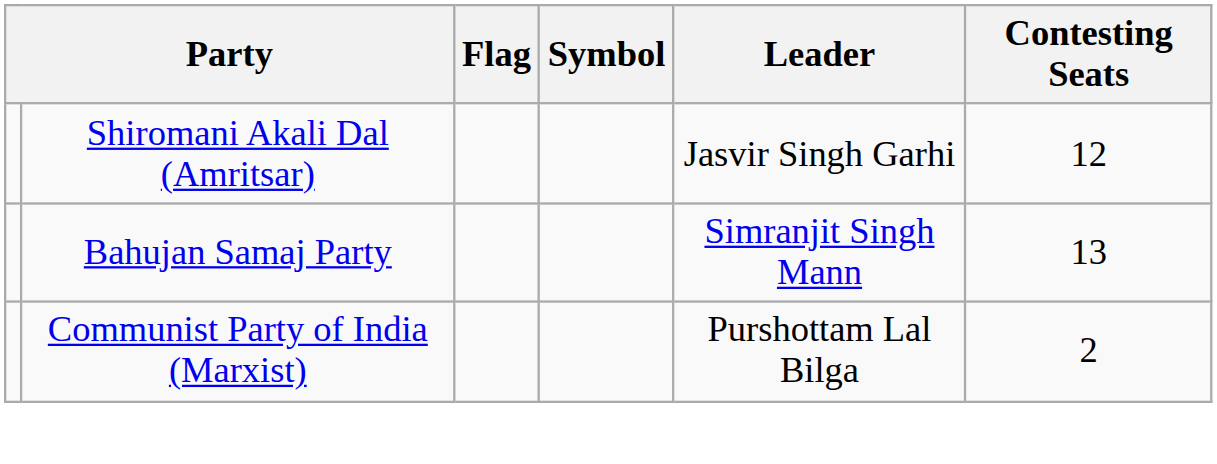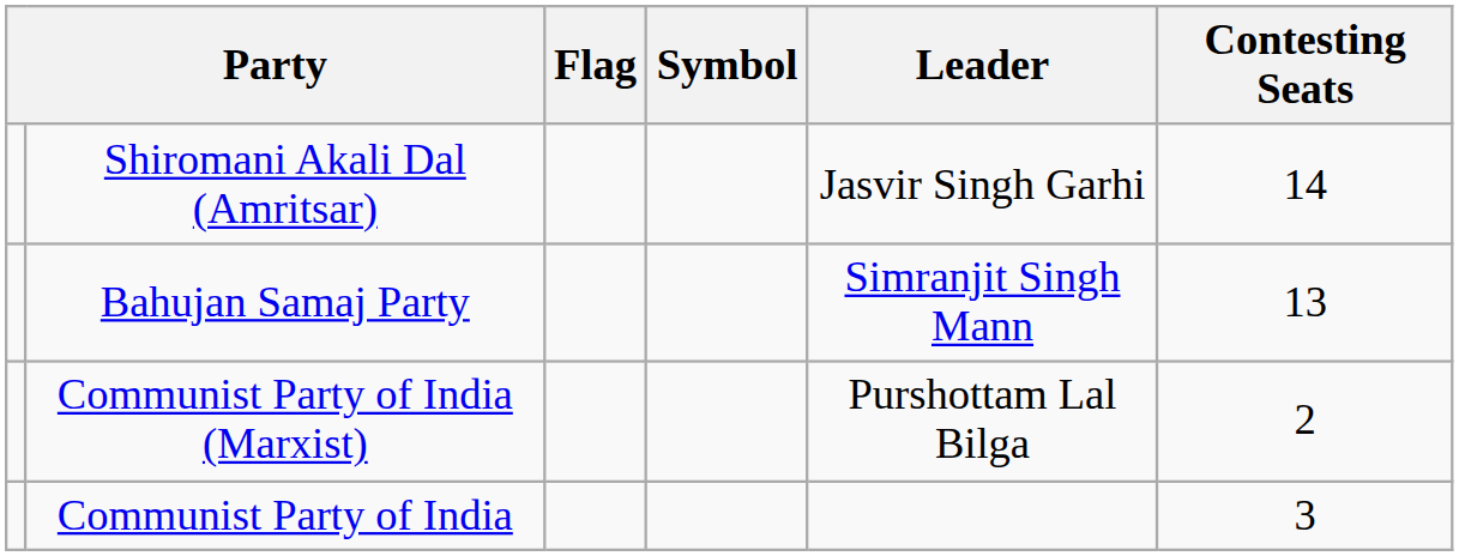Shiromani Akali Dal (Amritsar) | Contesting Seats: 12 -> 14
+ row: Communist Party of India | 3
